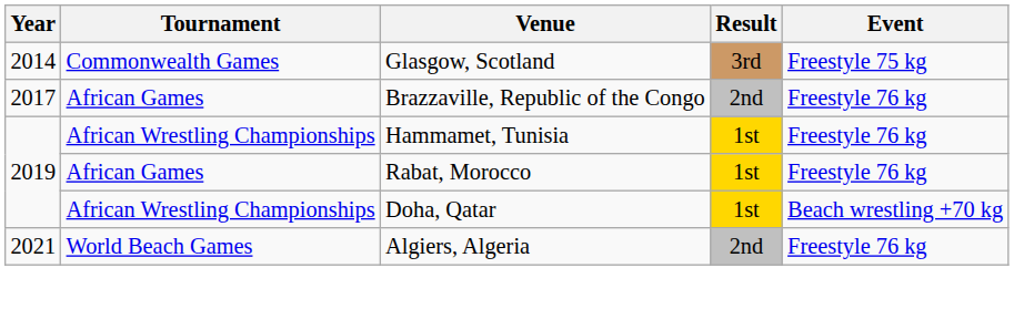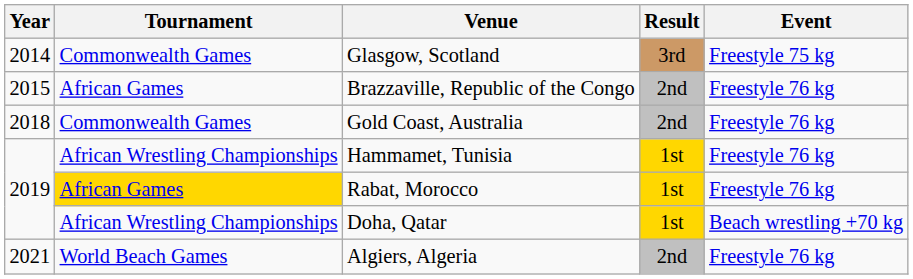Brazzaville, Republic of the Congo | Year: 2017 -> 2015
+ row: 2018 | Commonwealth Games | Gold Coast, Australia | 2nd | Freestyle 76 kg
Rabat, Morocco | Tournament: no background -> gold background
